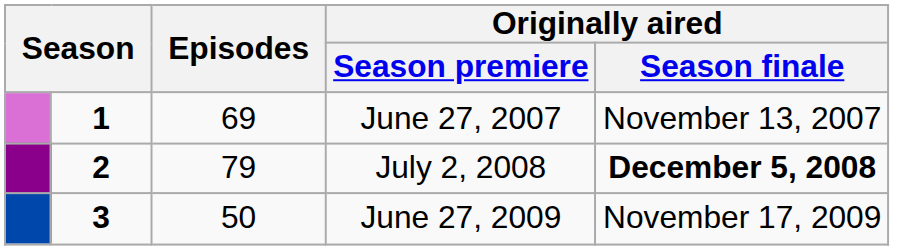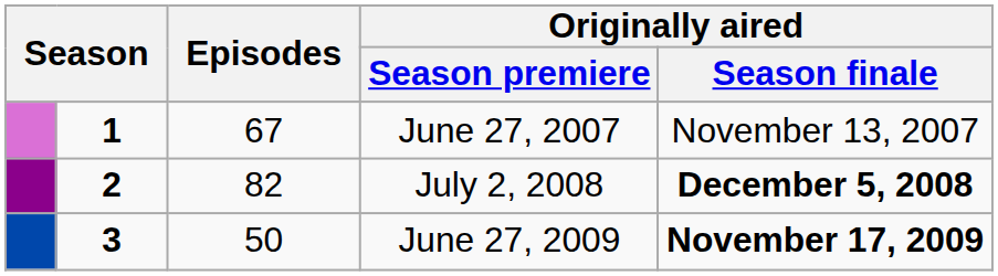June 27, 2007 | Episodes: 69 -> 67
July 2, 2008 | Episodes: 79 -> 82
June 27, 2009 | Originally aired / Season finale: normal -> bold
